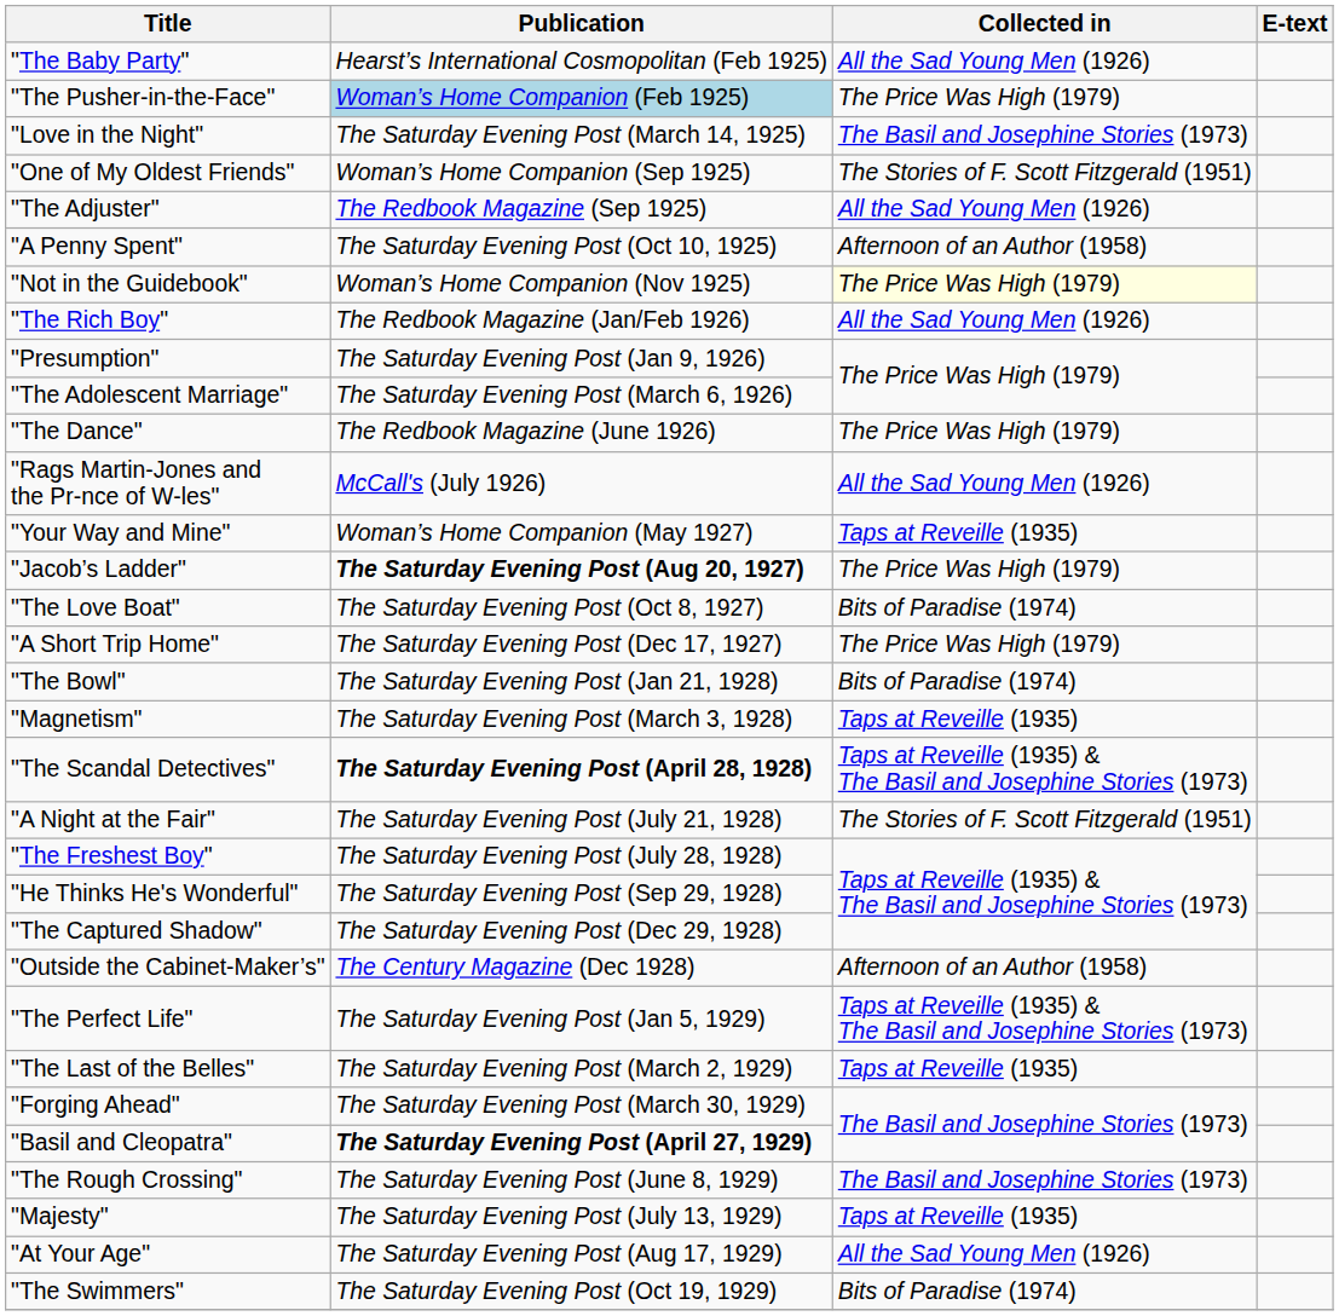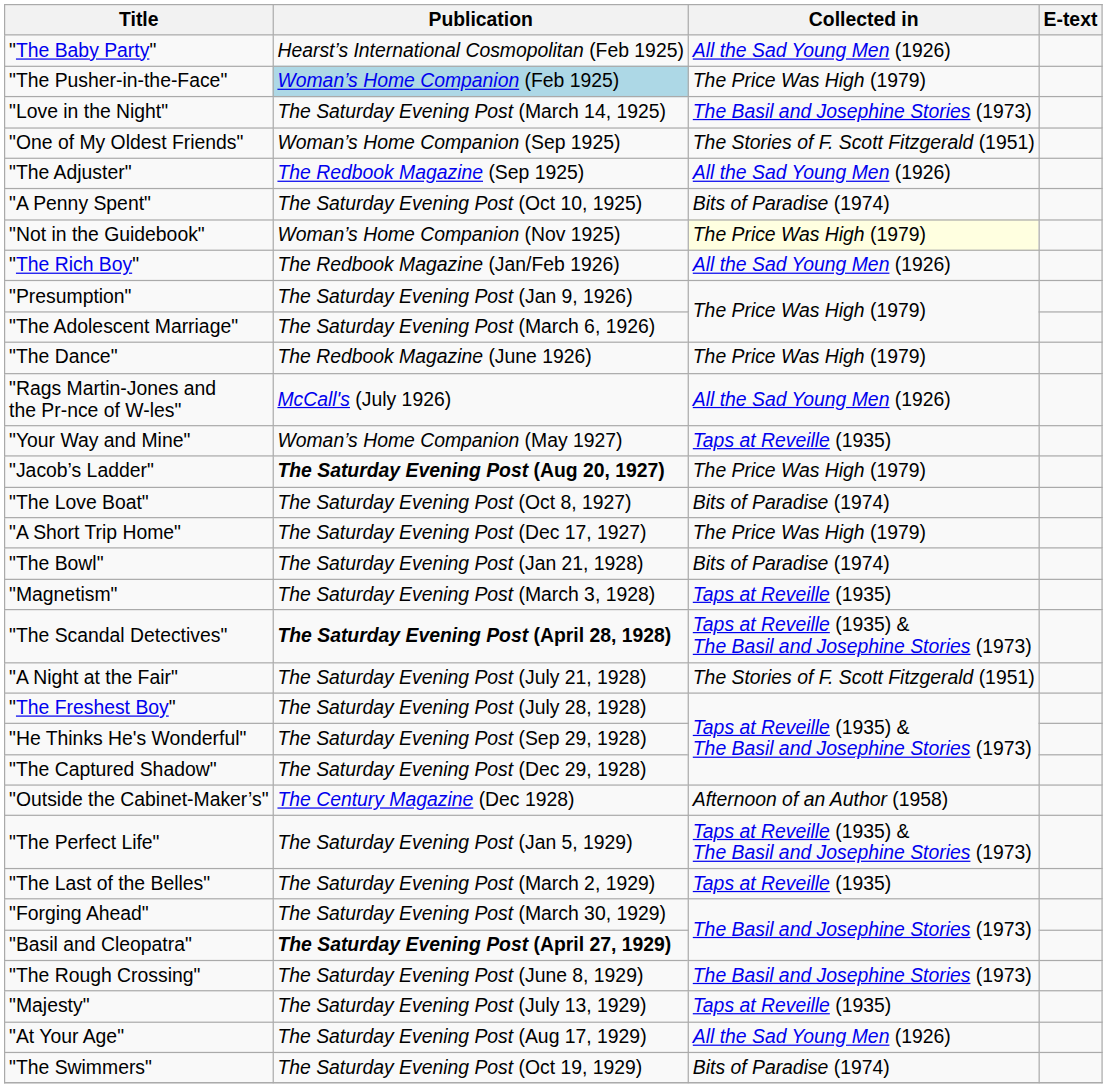"A Penny Spent" | Collected in: Afternoon of an Author (1958) -> Bits of Paradise (1974)
